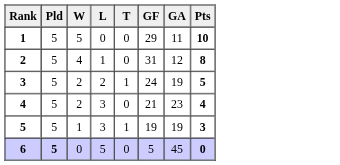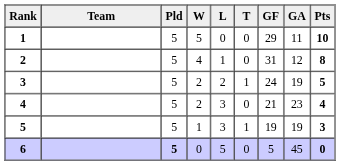+ column: Team
